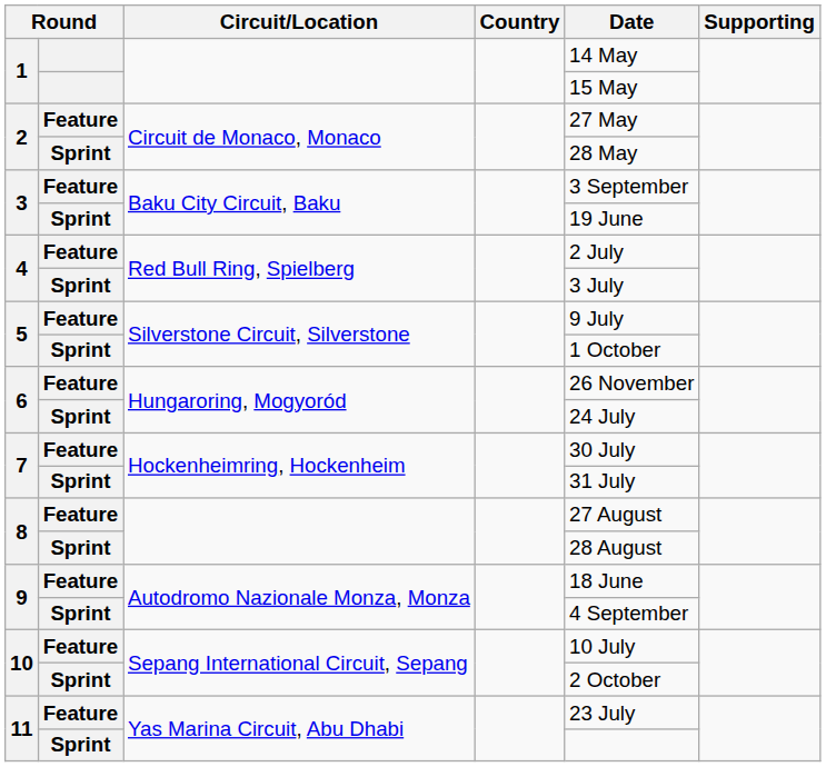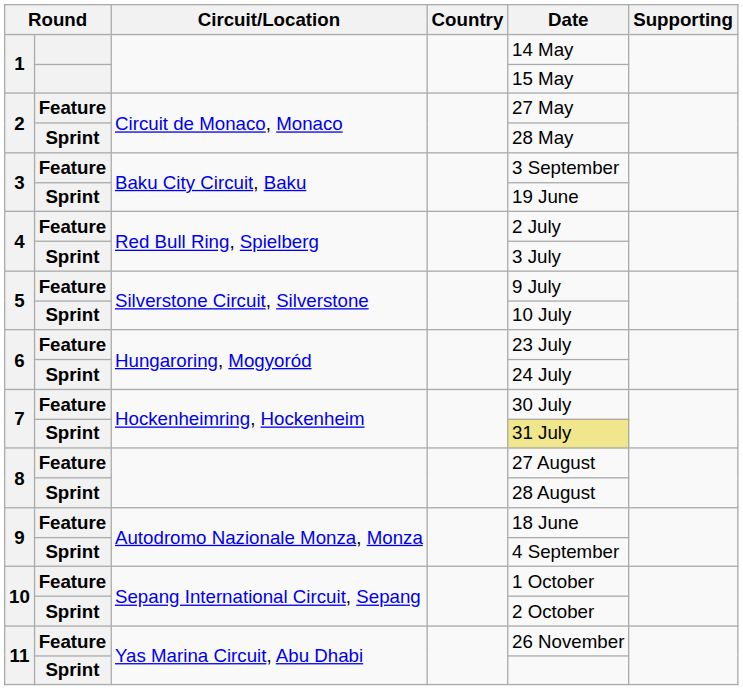5 / Sprint | Date: 1 October -> 10 July
6 / Feature | Date: 26 November -> 23 July
7 / Sprint | Date: no background -> khaki background
10 / Feature | Date: 10 July -> 1 October
11 / Feature | Date: 23 July -> 26 November
